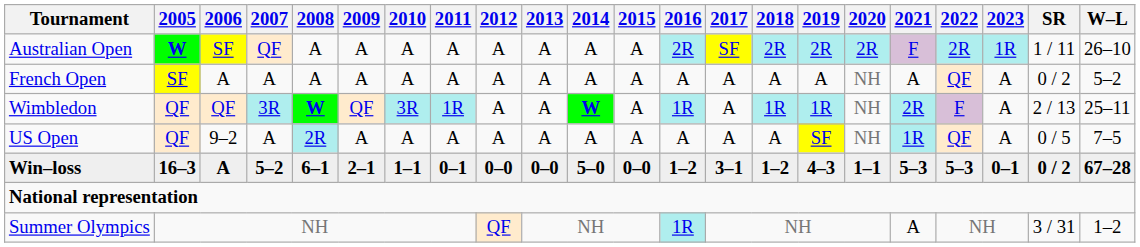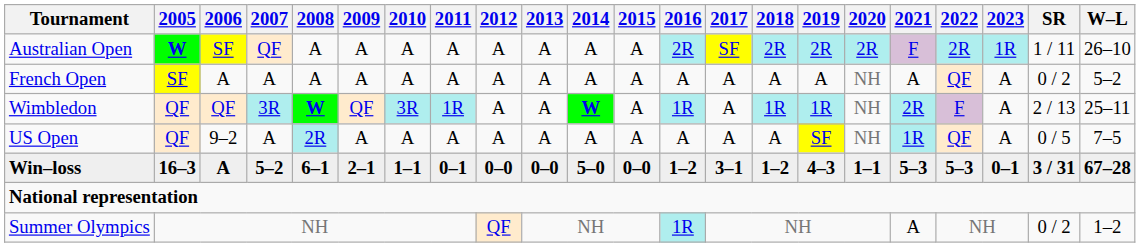Win–loss | SR: 0 / 2 -> 3 / 31
Summer Olympics | SR: 3 / 31 -> 0 / 2
